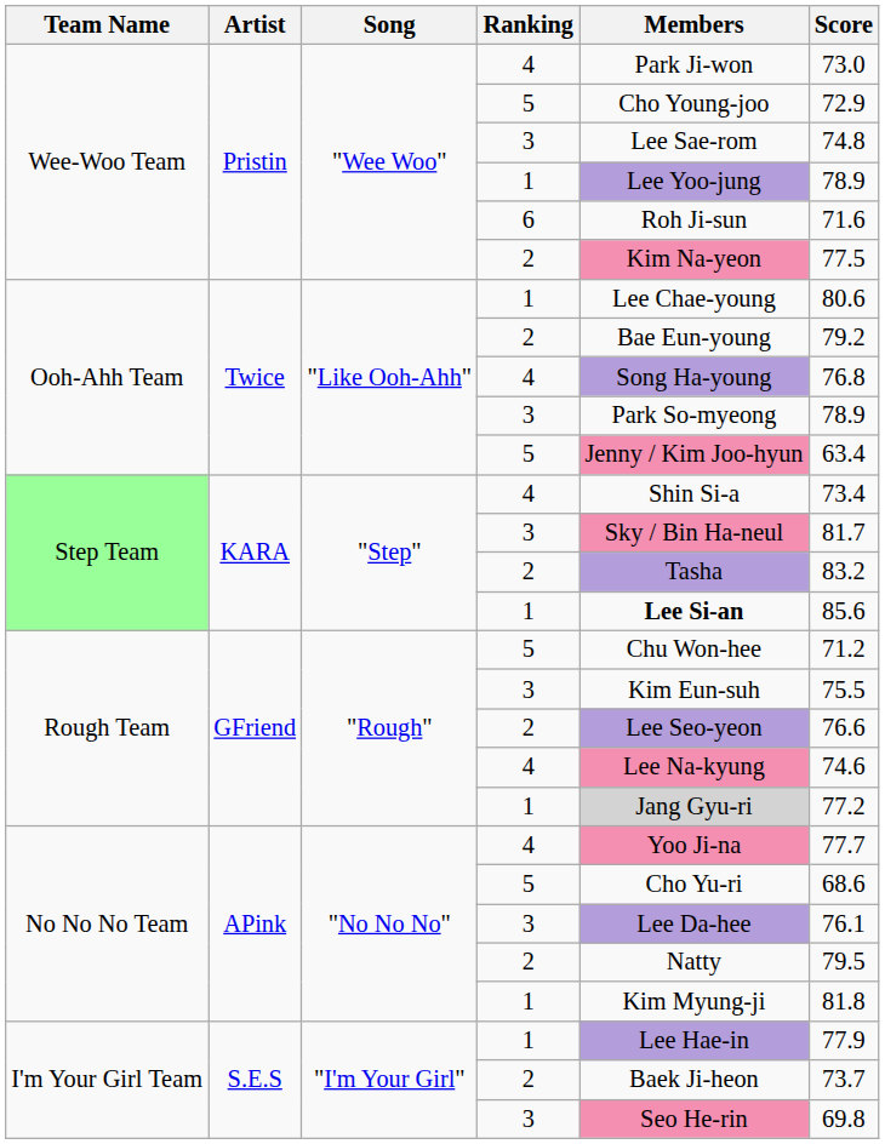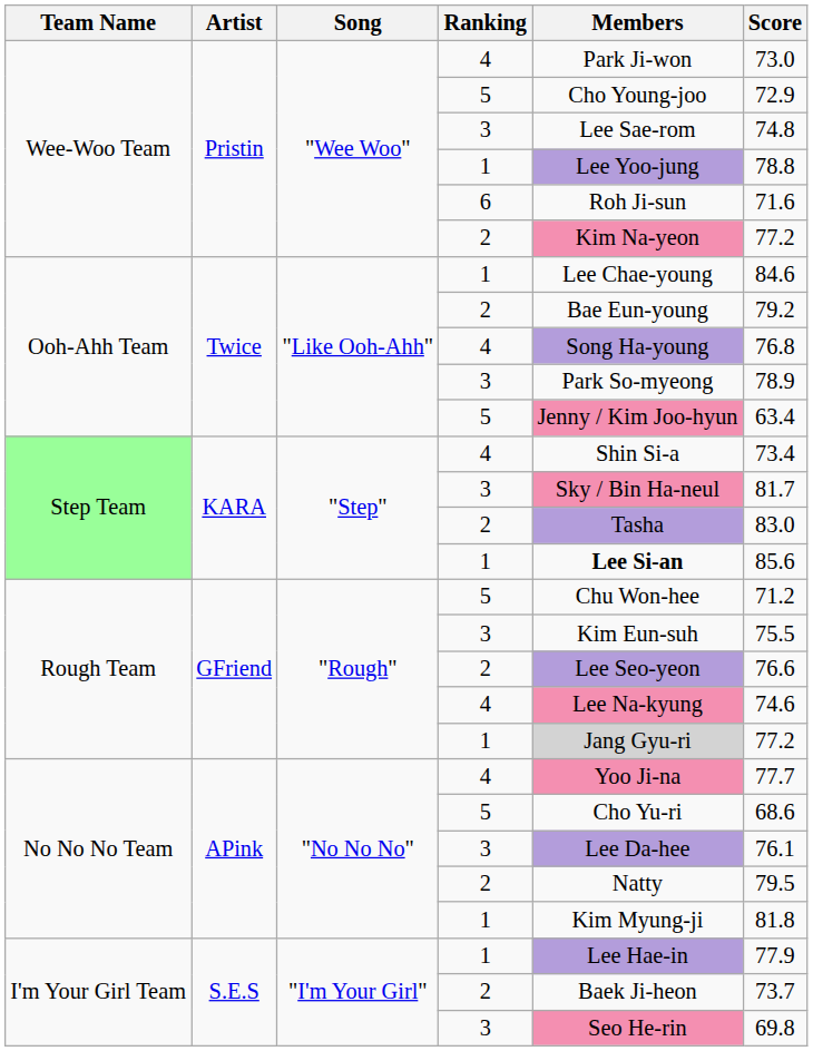Wee-Woo Team / 1 | Score: 78.9 -> 78.8
Wee-Woo Team / 2 | Score: 77.5 -> 77.2
Ooh-Ahh Team / 1 | Score: 80.6 -> 84.6
Step Team / 2 | Score: 83.2 -> 83.0
